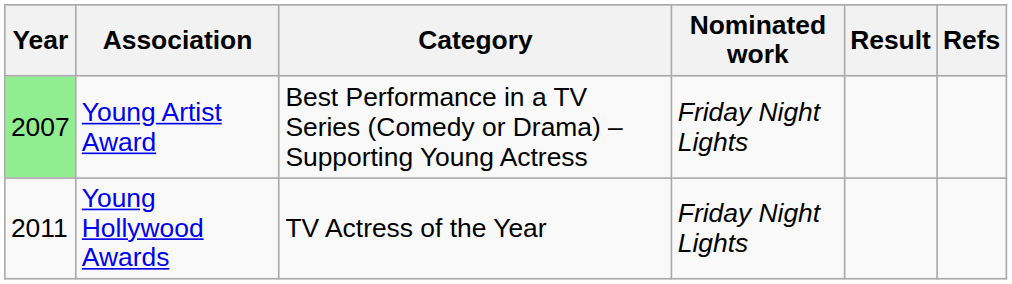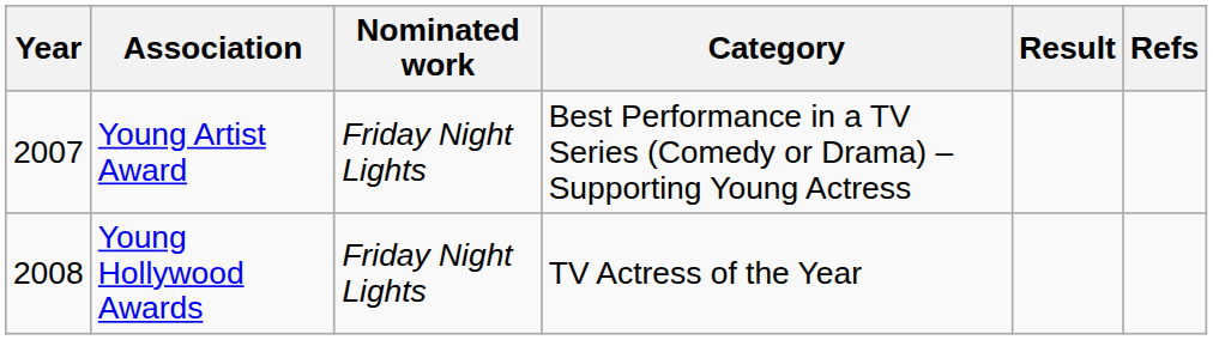columns swapped: Category <-> Nominated work
Young Artist Award | Year: lightgreen background -> no background
Young Hollywood Awards | Year: 2011 -> 2008
